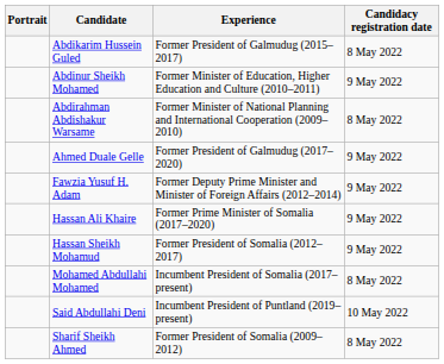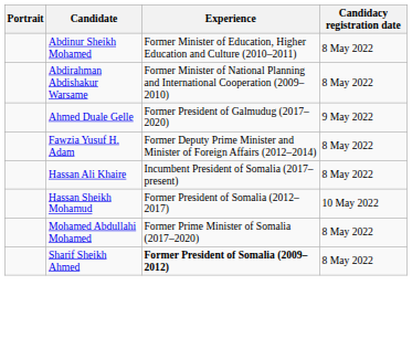- row: Abdikarim Hussein Guled | Former President of Galmudug (2015–2017) | 8 May 2022
Abdinur Sheikh Mohamed | Candidacy registration date: 9 May 2022 -> 8 May 2022
Fawzia Yusuf H. Adam | Candidacy registration date: 9 May 2022 -> 8 May 2022
Hassan Ali Khaire | Experience: Former Prime Minister of Somalia (2017–2020) -> Incumbent President of Somalia (2017–present)
Hassan Ali Khaire | Candidacy registration date: 9 May 2022 -> 8 May 2022
Hassan Sheikh Mohamud | Candidacy registration date: 9 May 2022 -> 10 May 2022
Mohamed Abdullahi Mohamed | Experience: Incumbent President of Somalia (2017–present) -> Former Prime Minister of Somalia (2017–2020)
- row: Said Abdullahi Deni | Incumbent President of Puntland (2019–present) | 10 May 2022
Sharif Sheikh Ahmed | Experience: normal -> bold
